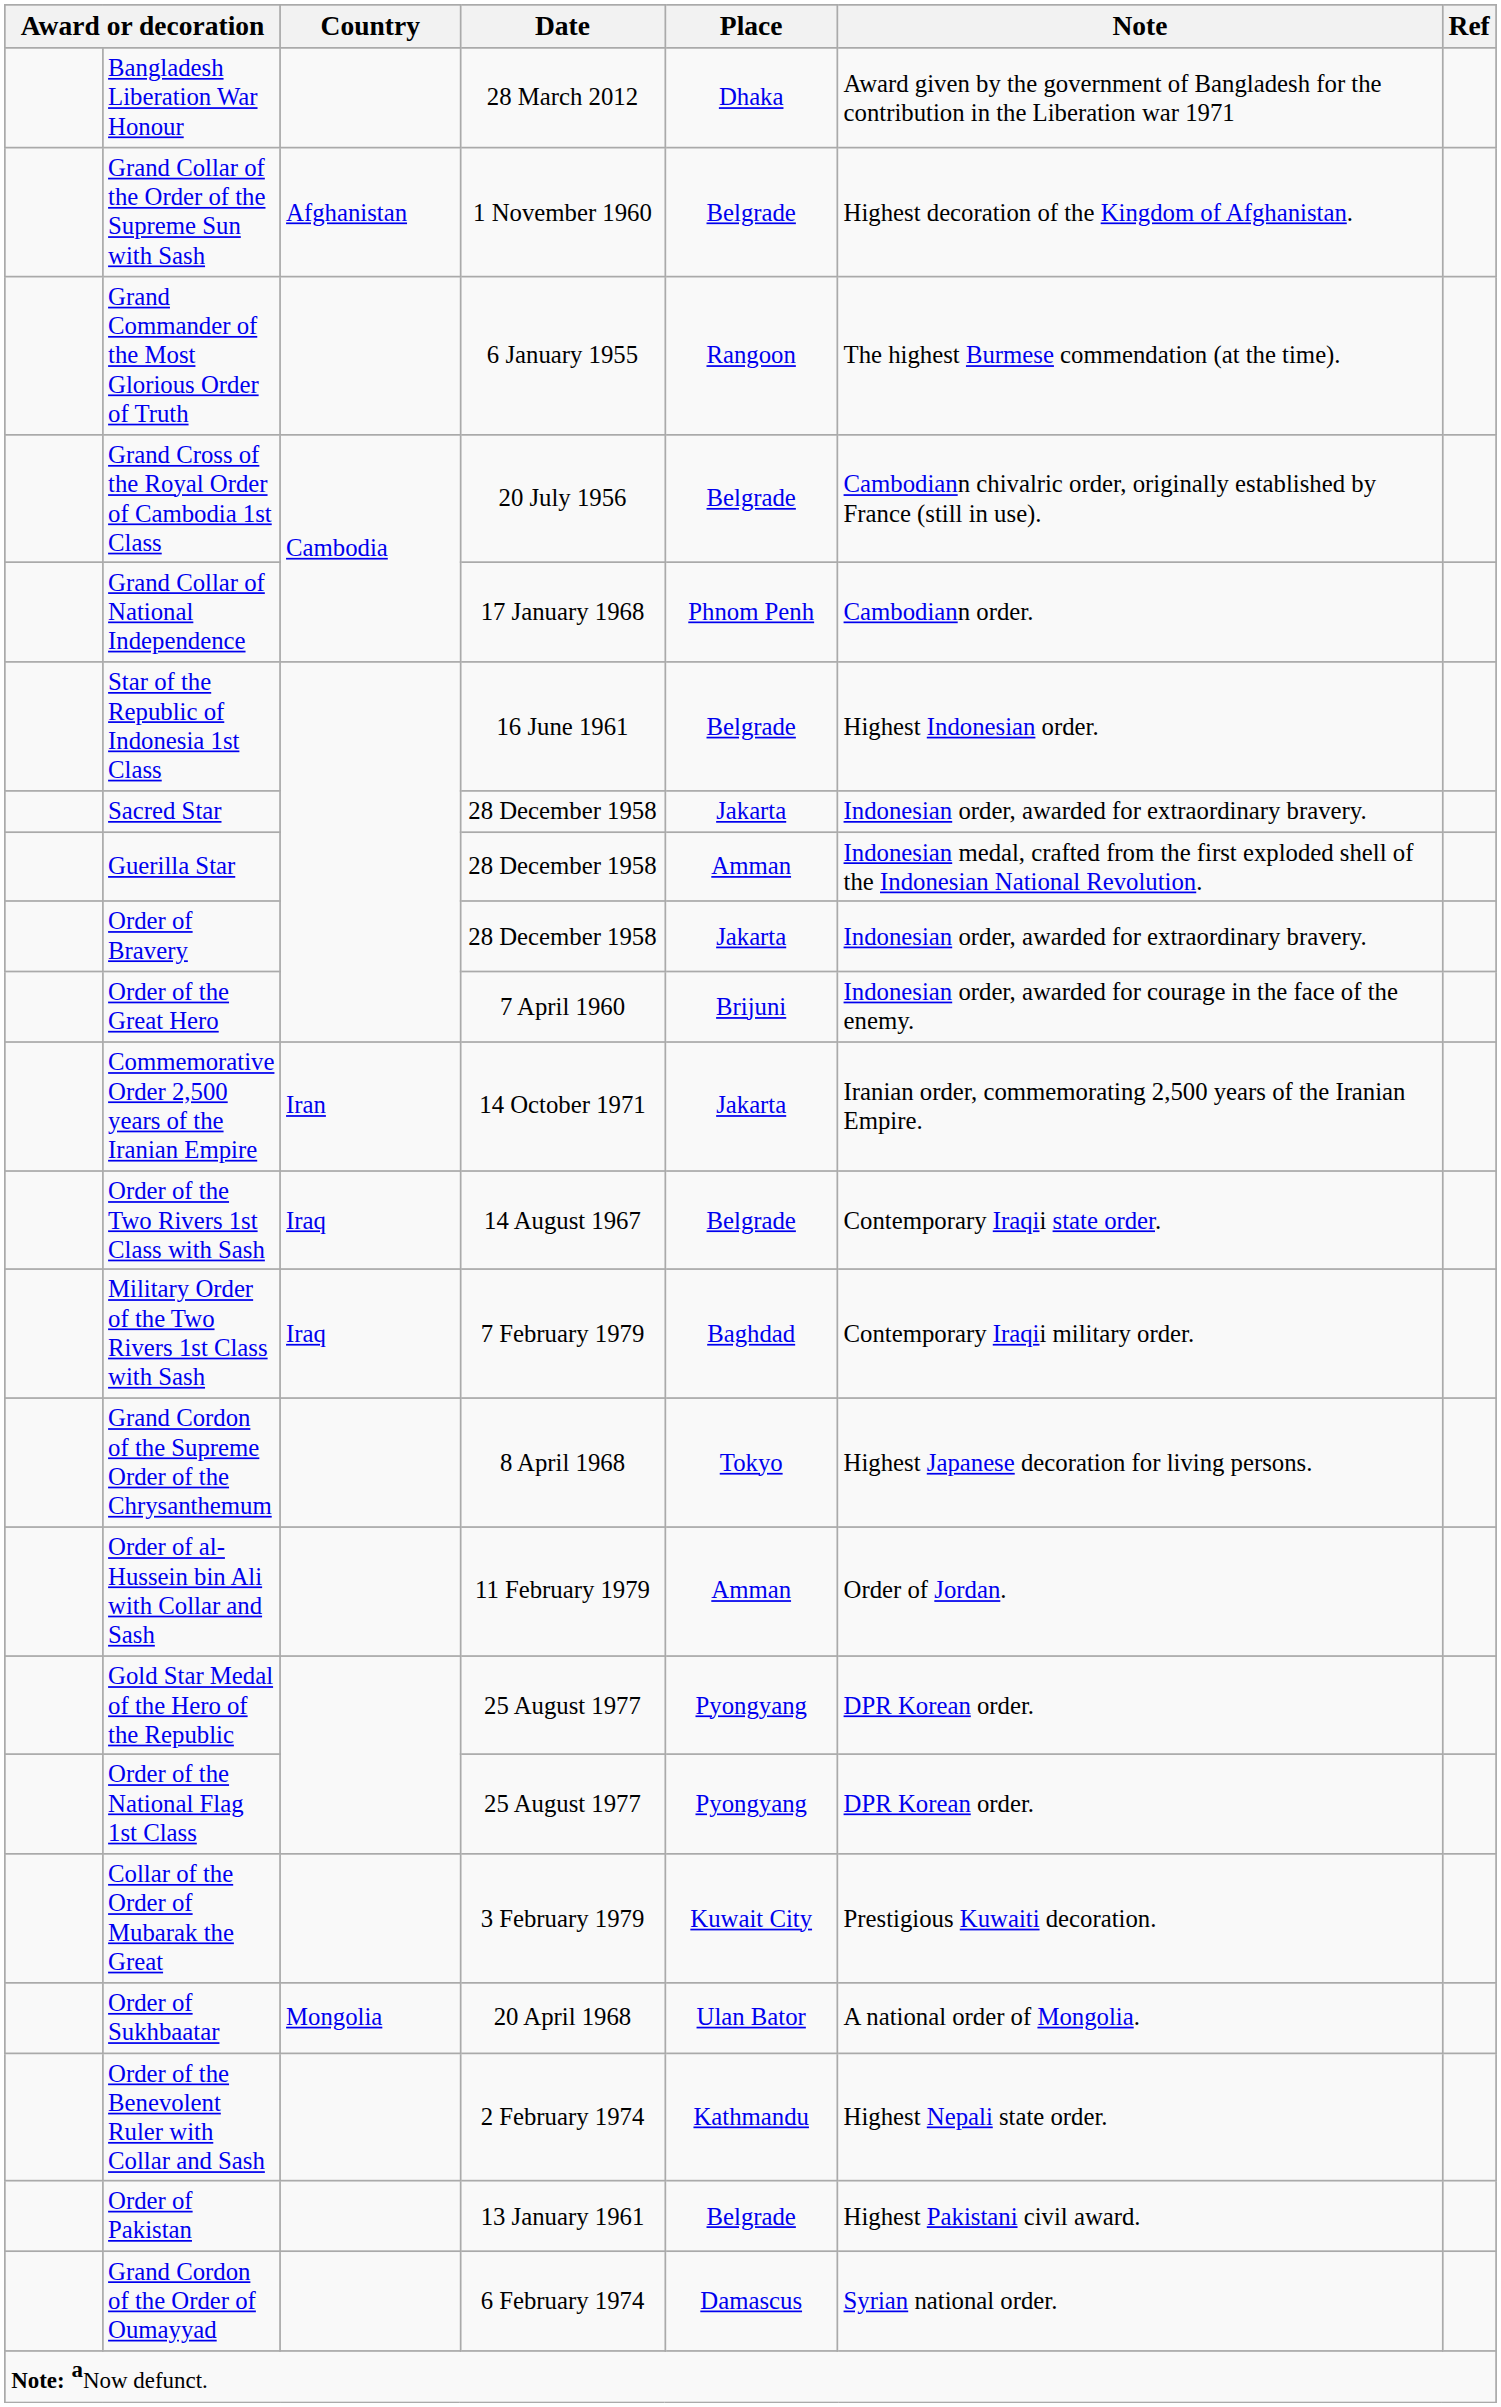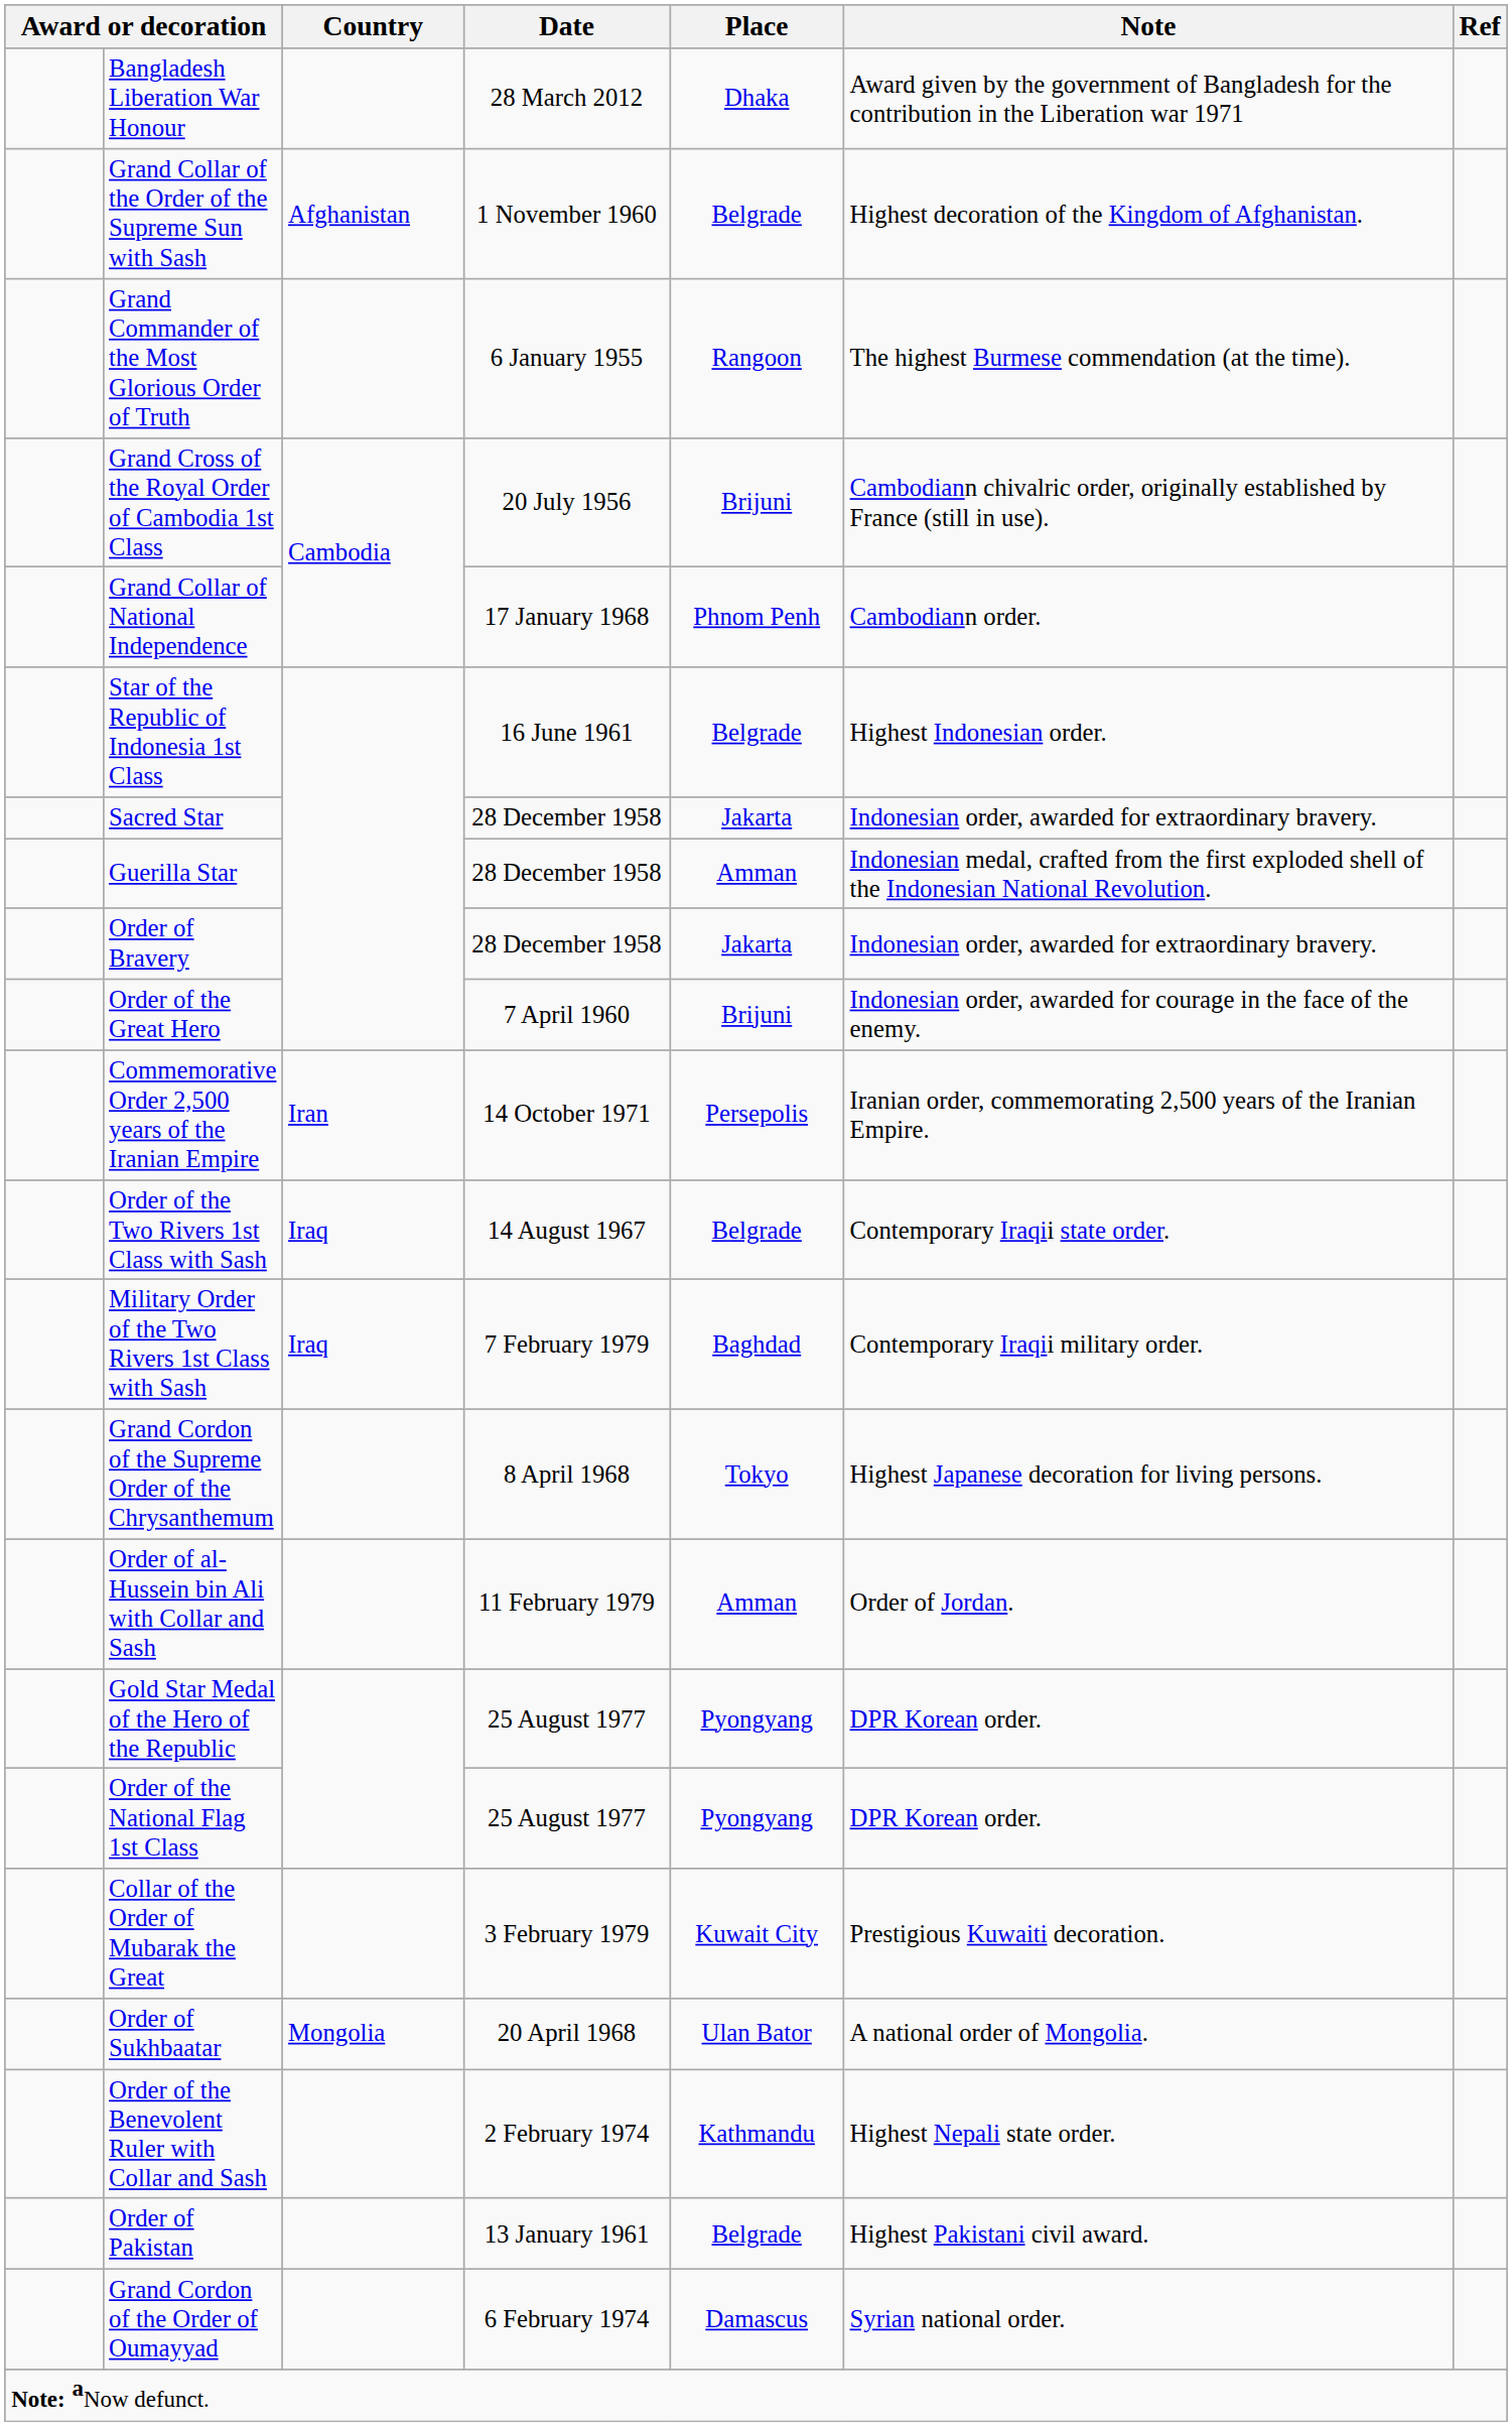Grand Cross of the Royal Order of Cambodia 1st Class | Place: Belgrade -> Brijuni
Commemorative Order 2,500 years of the Iranian Empire | Place: Jakarta -> Persepolis
